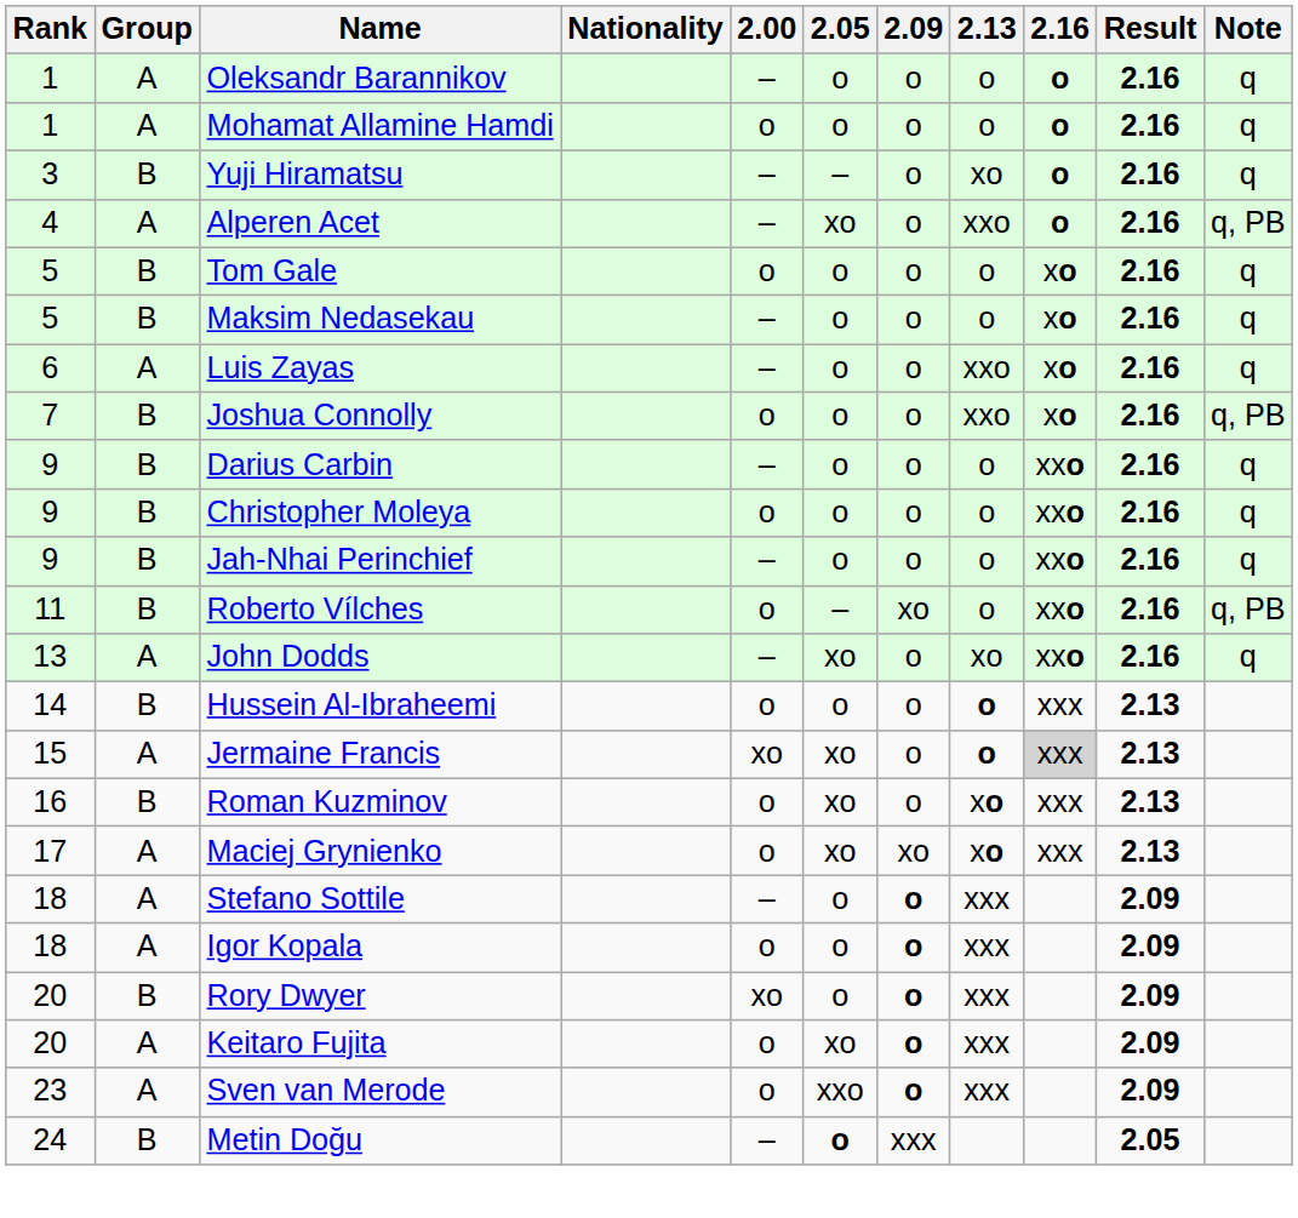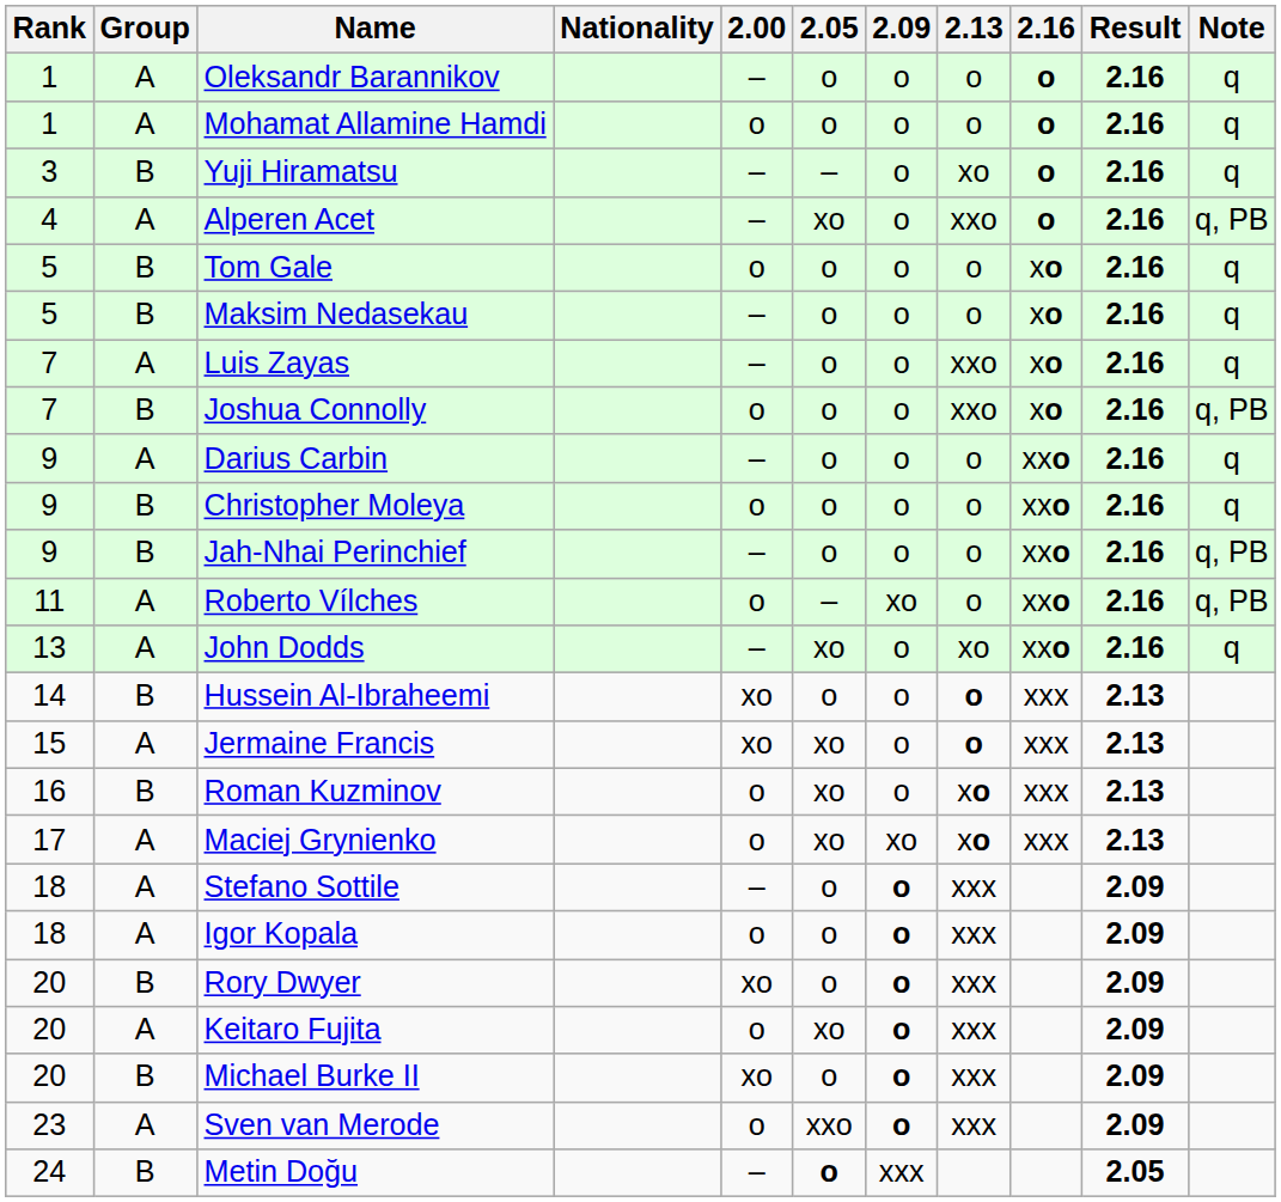Luis Zayas | Rank: 6 -> 7
Darius Carbin | Group: B -> A
Jah-Nhai Perinchief | Note: q -> q, PB
Roberto Vílches | Group: B -> A
Hussein Al-Ibraheemi | 2.00: o -> xo
Jermaine Francis | 2.16: lightgrey background -> no background
+ row: 20 | B | Michael Burke II | xo | o | o | xxx | 2.09
